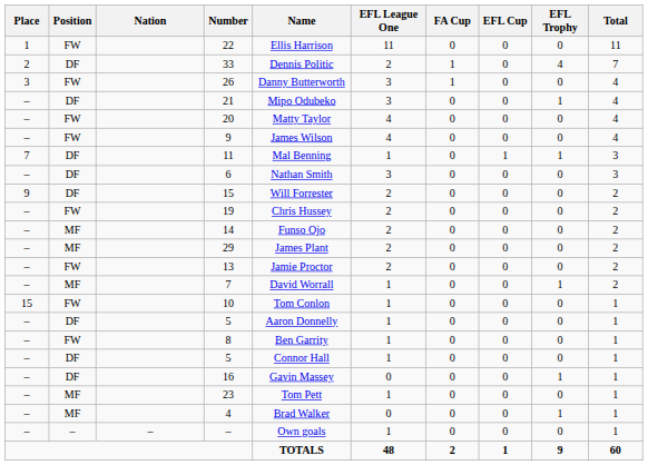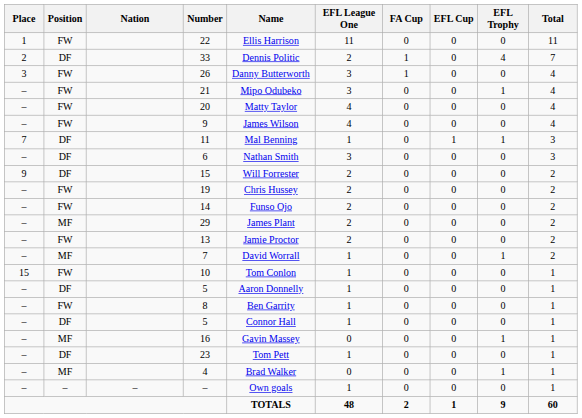21 | Position: DF -> FW
14 | Position: MF -> FW
16 | Position: DF -> MF
23 | Position: MF -> DF
